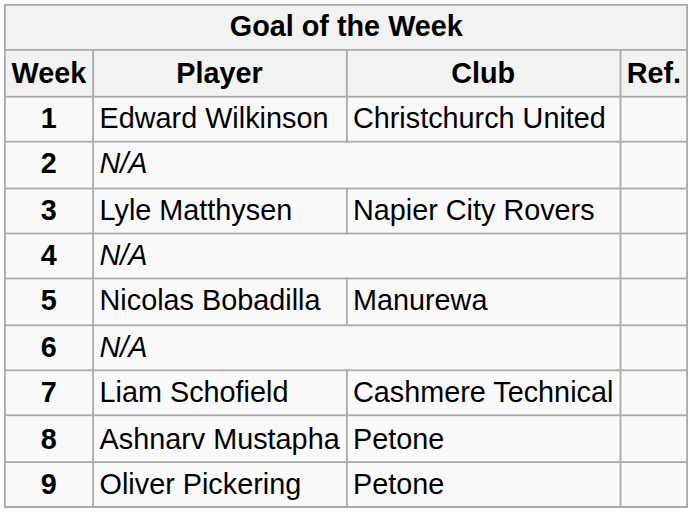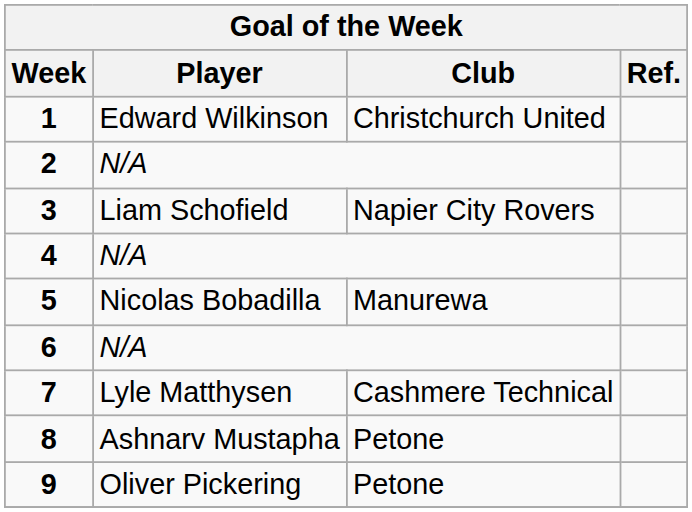3 | Player: Lyle Matthysen -> Liam Schofield
7 | Player: Liam Schofield -> Lyle Matthysen
